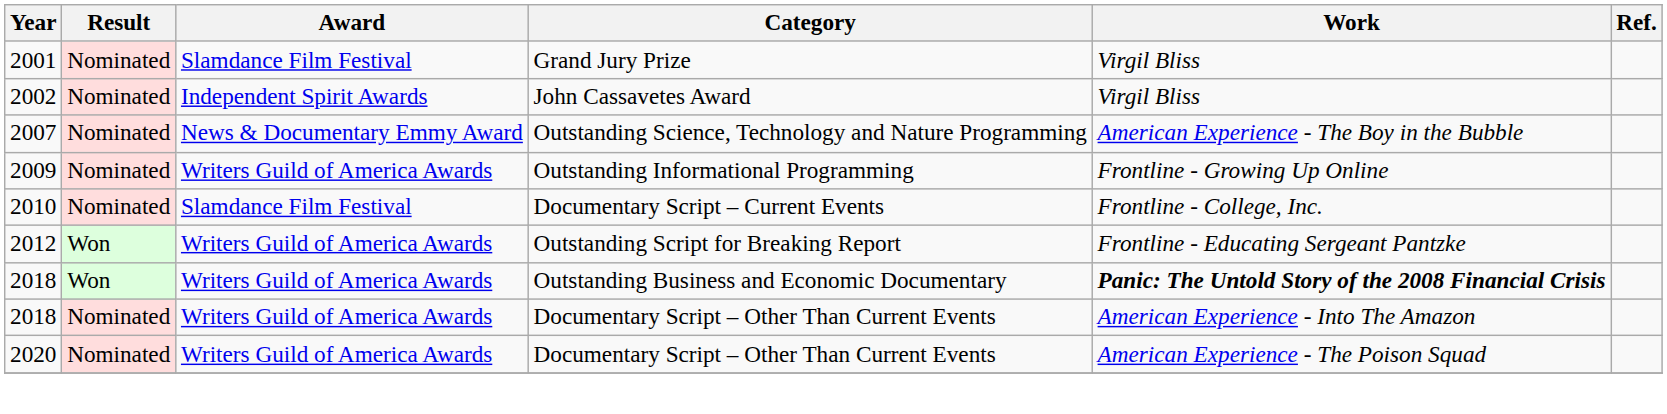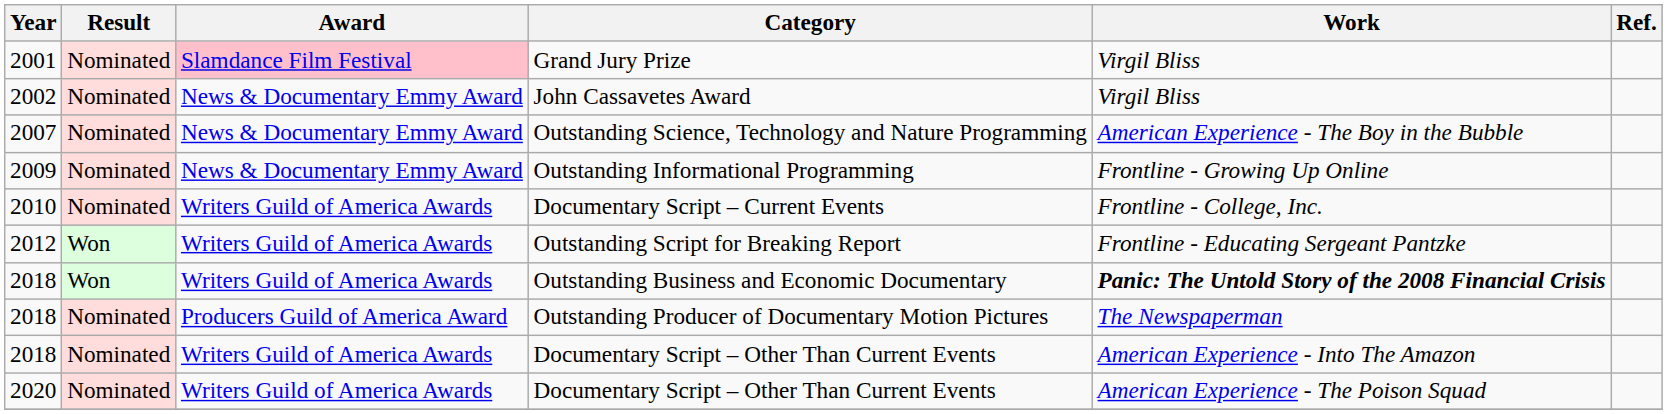Grand Jury Prize | Award: no background -> pink background
John Cassavetes Award | Award: Independent Spirit Awards -> News & Documentary Emmy Award
Outstanding Informational Programming | Award: Writers Guild of America Awards -> News & Documentary Emmy Award
Documentary Script – Current Events | Award: Slamdance Film Festival -> Writers Guild of America Awards
+ row: 2018 | Nominated | Producers Guild of America Award | Outstanding Producer of Documentary Motion Pictures | The Newspaperman
